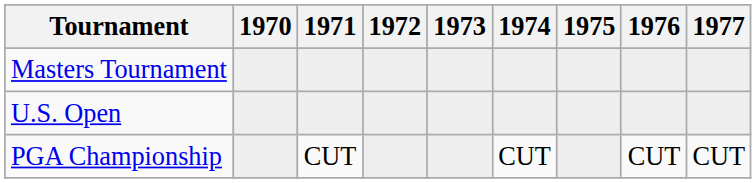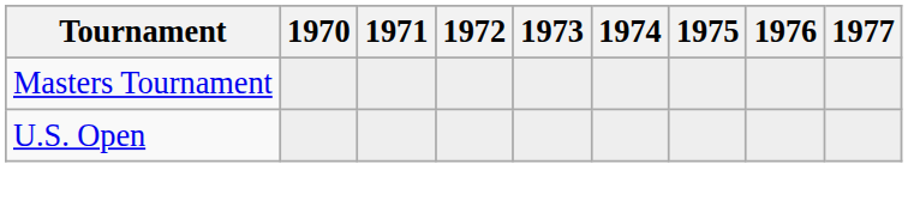- row: PGA Championship | CUT | CUT | CUT | CUT
